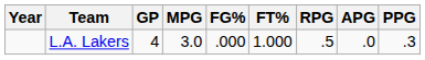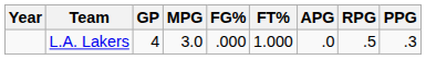columns swapped: RPG <-> APG
